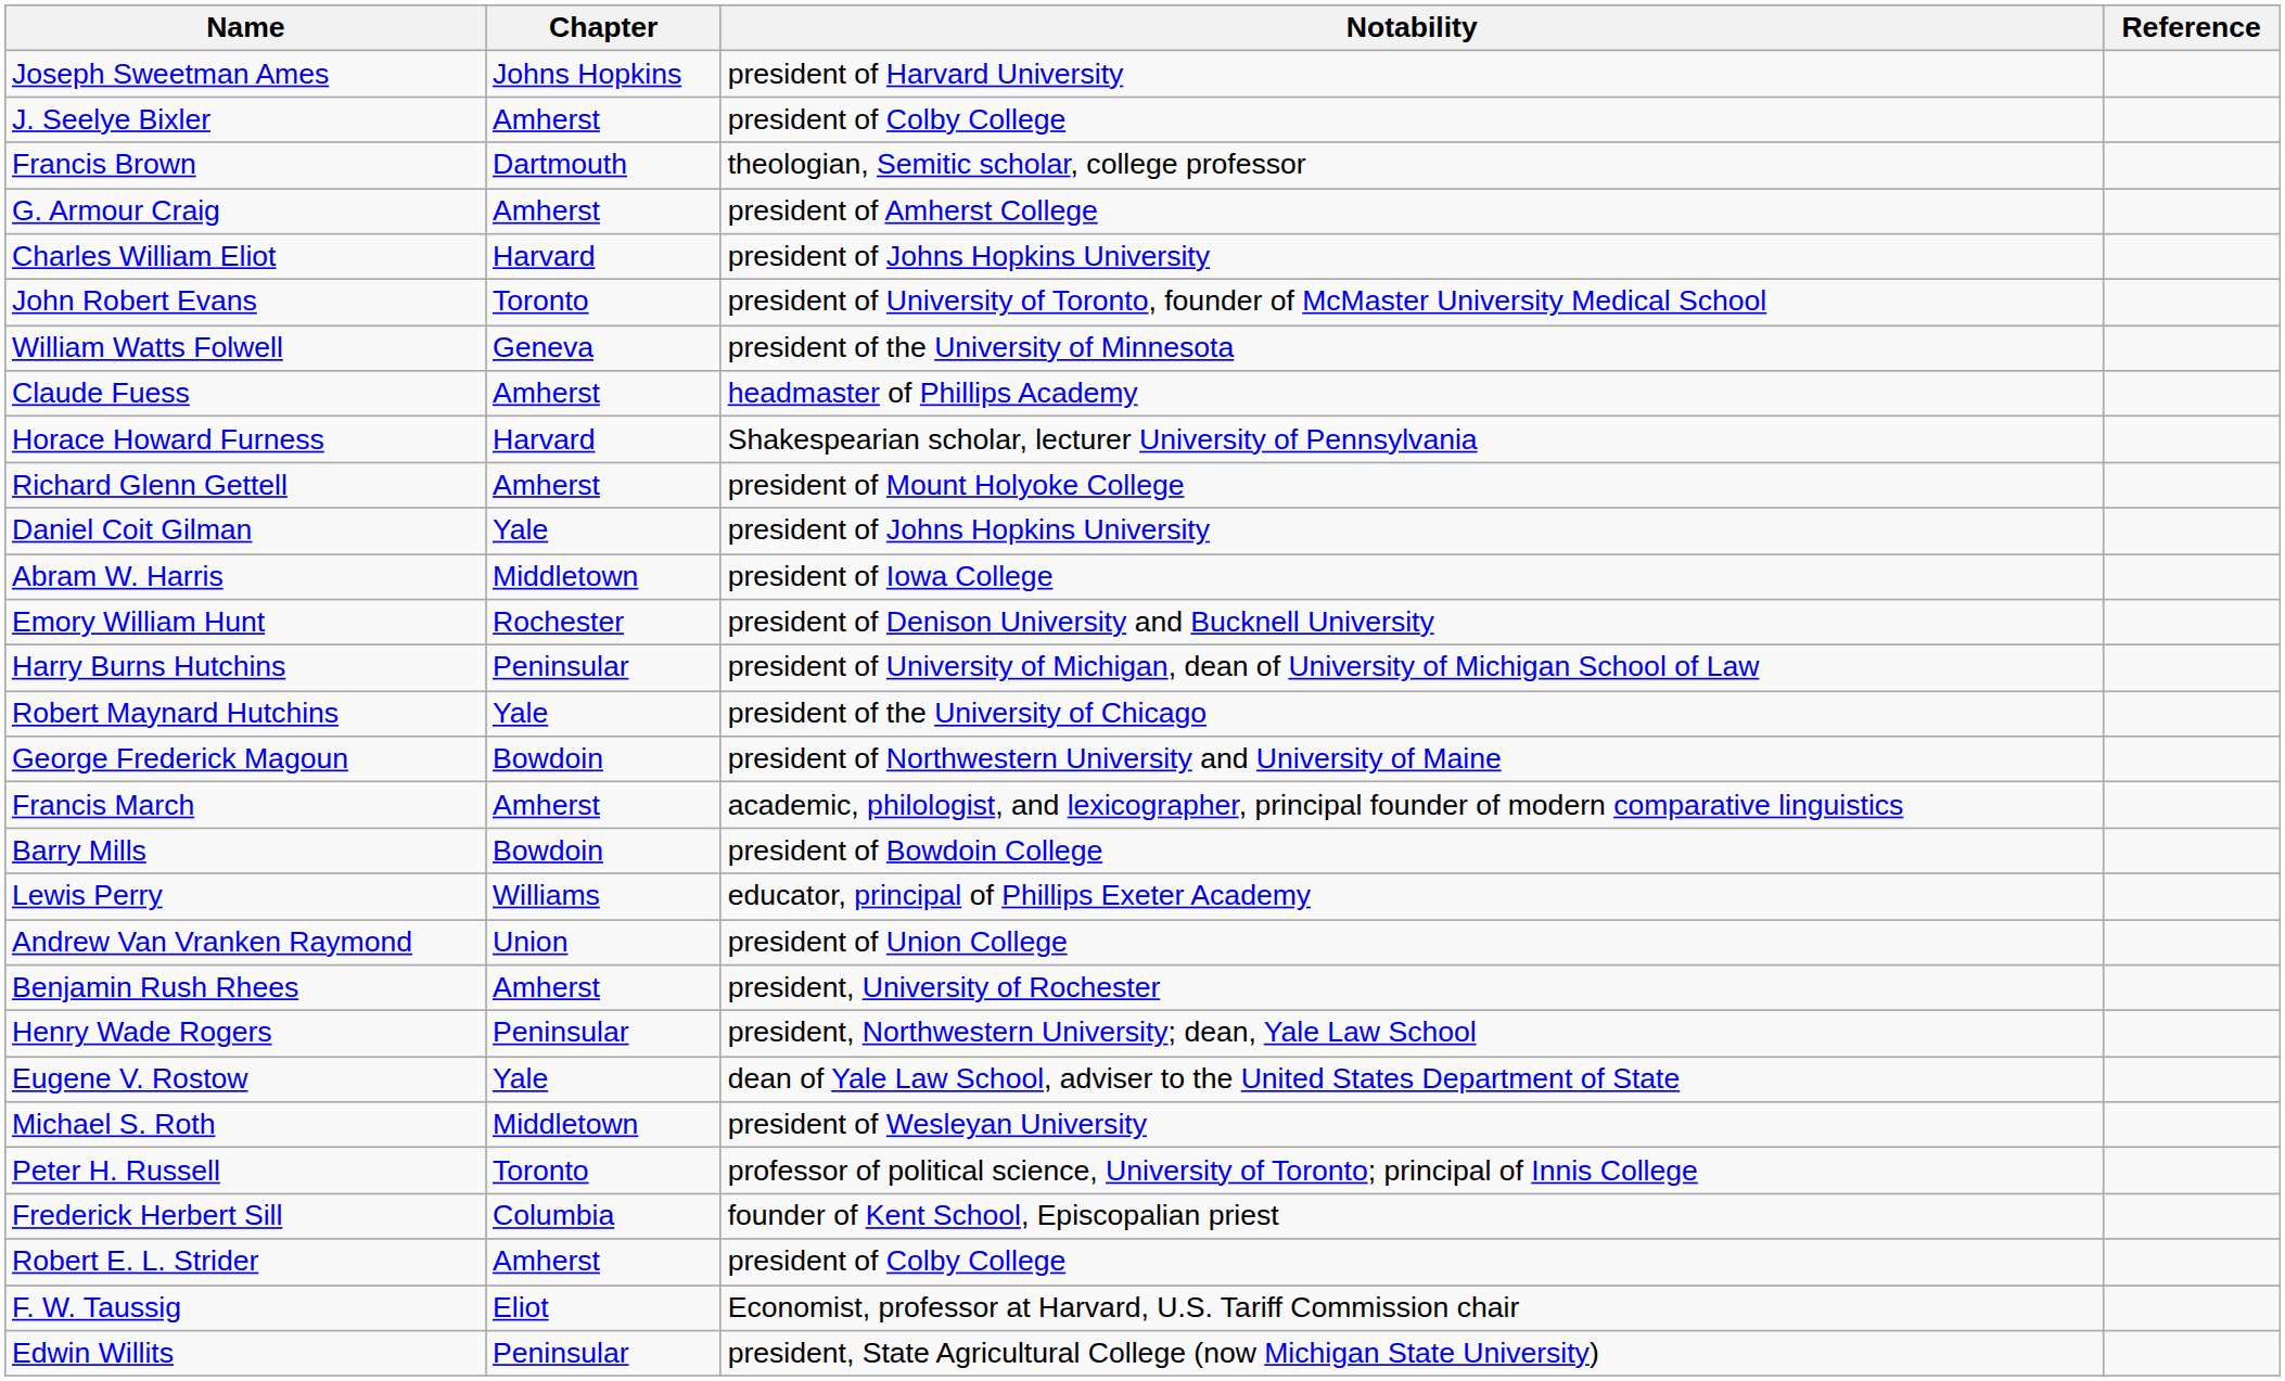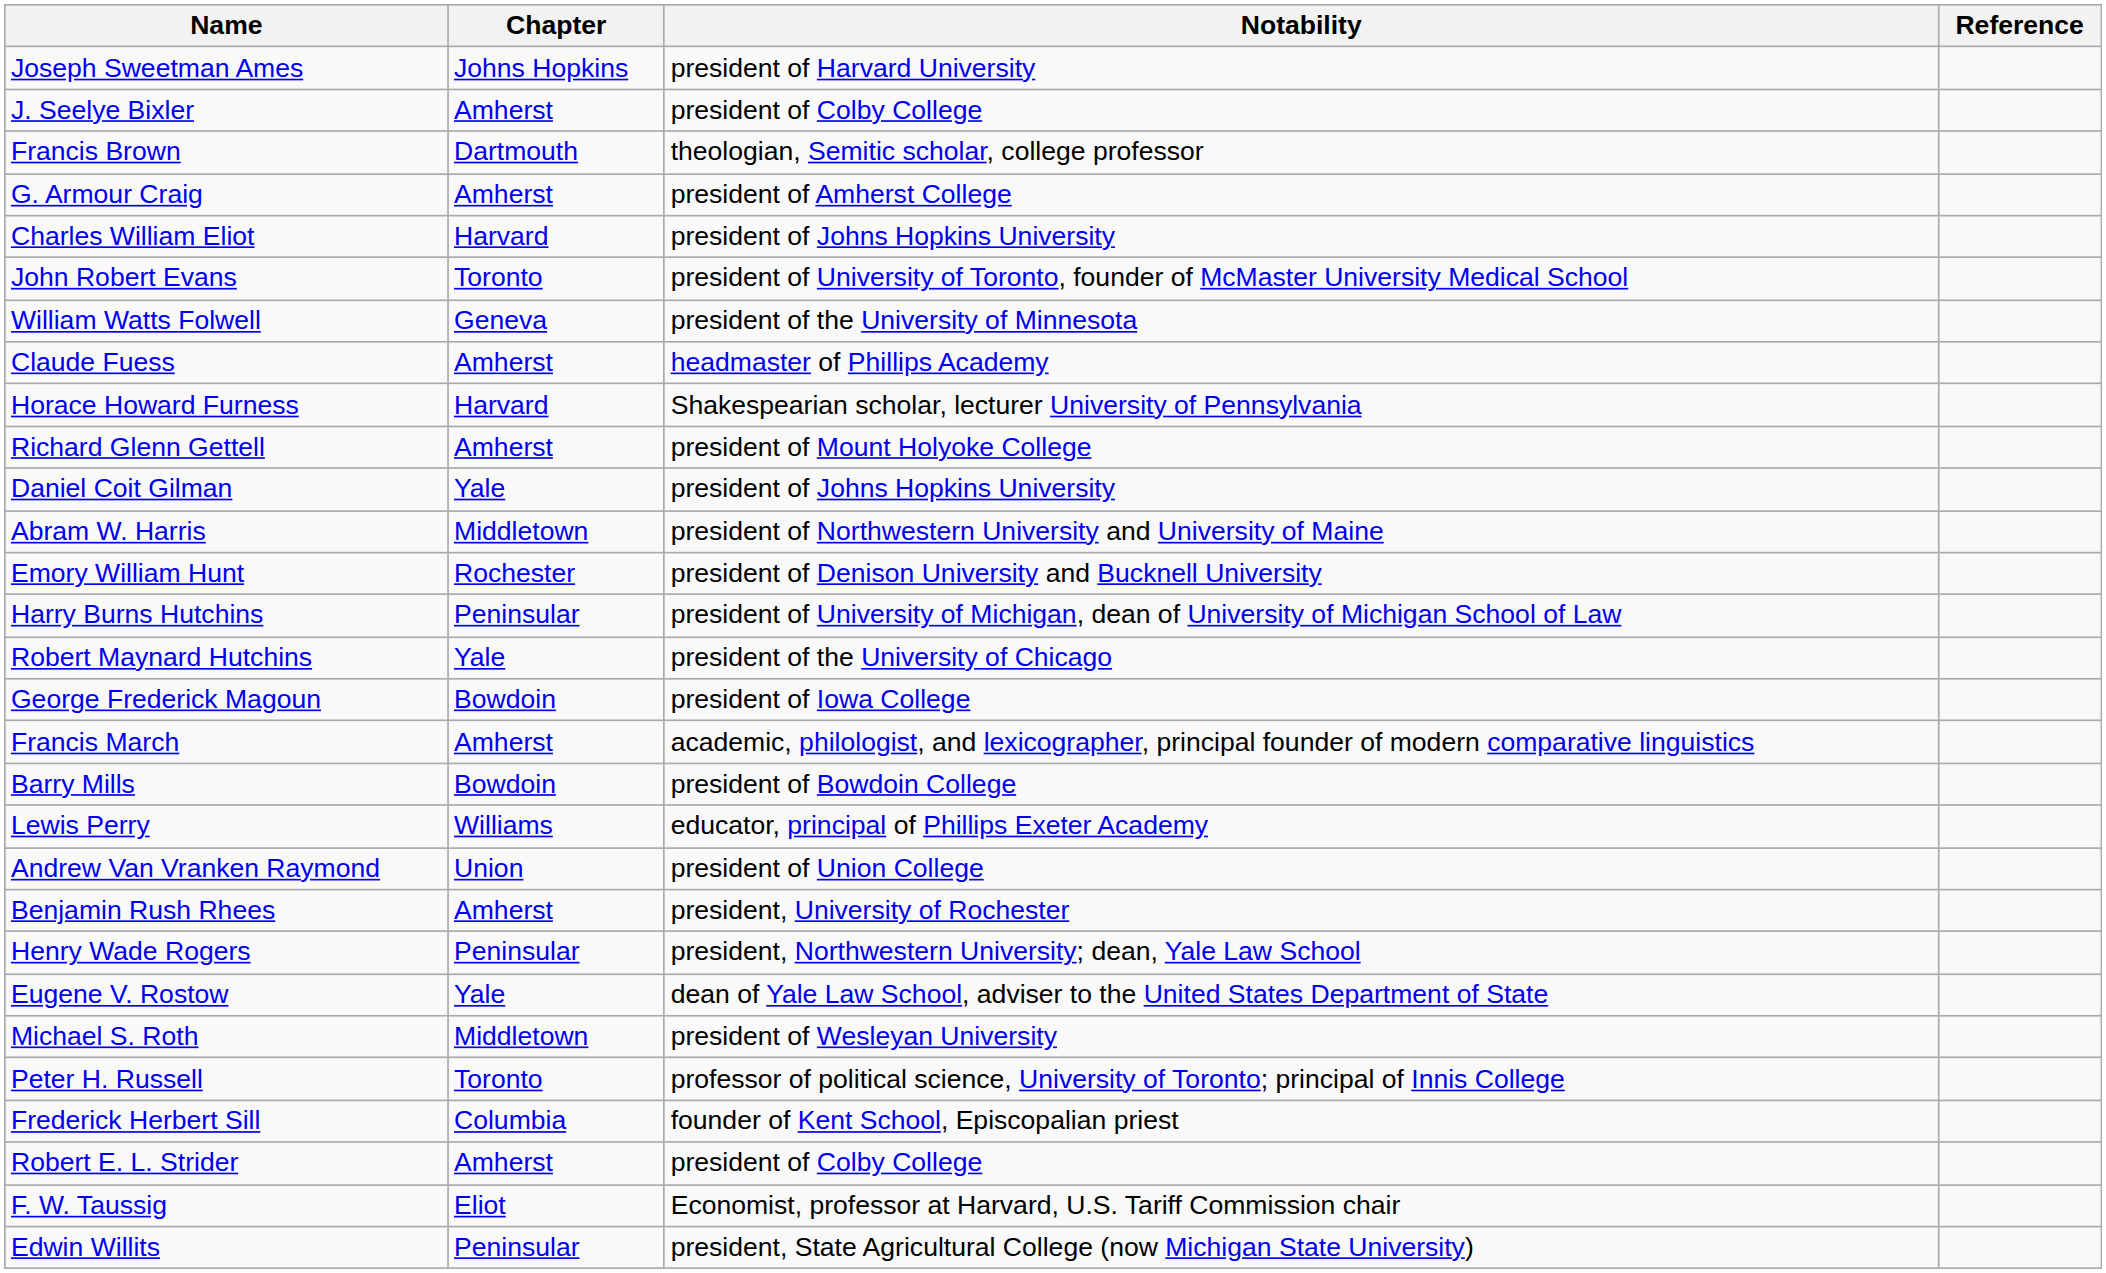Abram W. Harris | Notability: president of Iowa College -> president of Northwestern University and University of Maine
George Frederick Magoun | Notability: president of Northwestern University and University of Maine -> president of Iowa College
